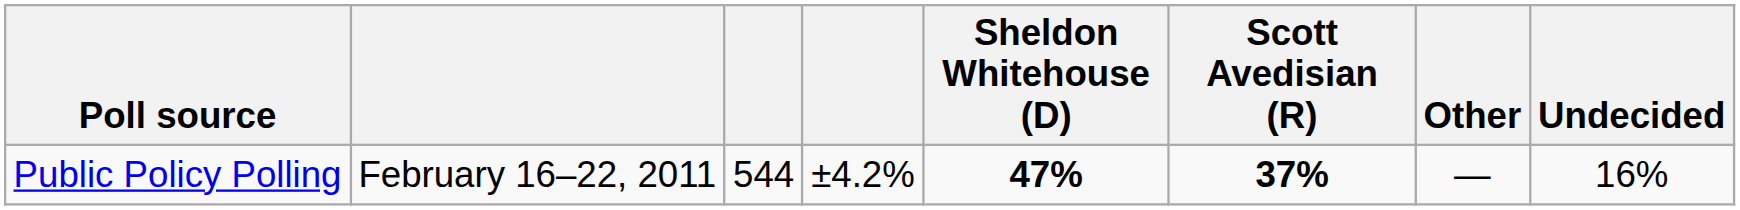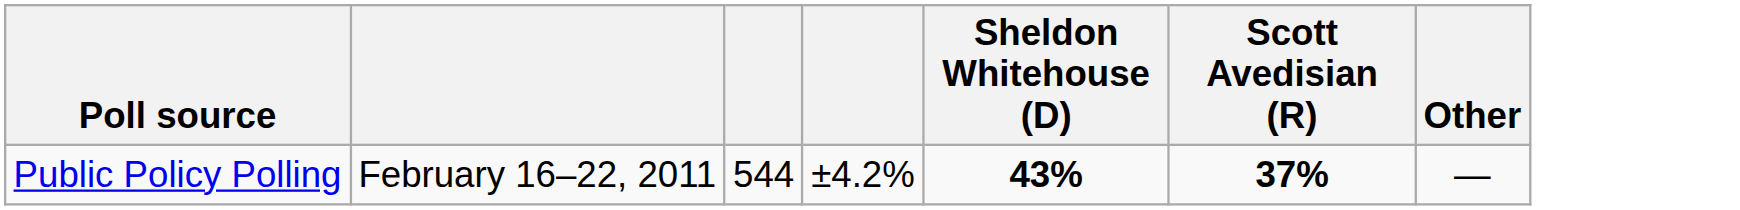- column: Undecided | 16%
Public Policy Polling | Sheldon Whitehouse (D): 47% -> 43%
